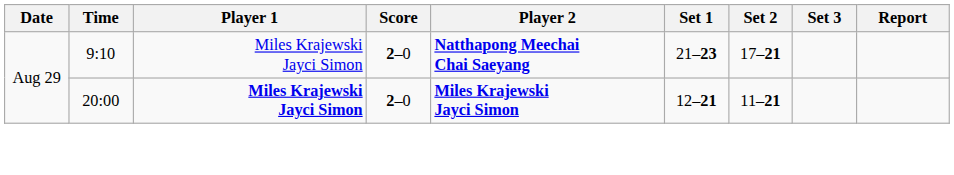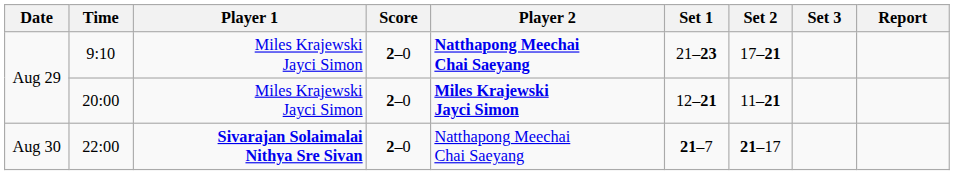20:00 | Player 1: bold -> normal
+ row: Aug 30 | 22:00 | Sivarajan Solaimalai Nithya Sre Sivan | 2–0 | Natthapong Meechai Chai Saeyang | 21–7 | 21–17
